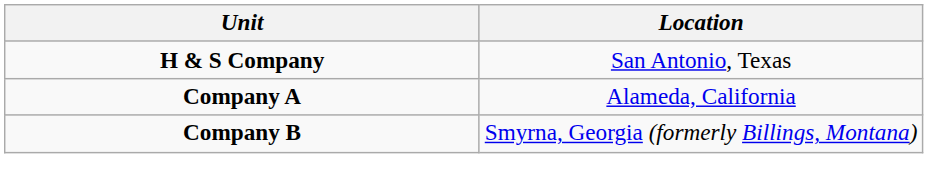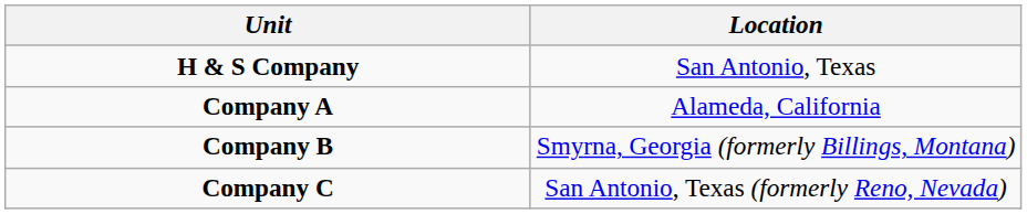+ row: Company C | San Antonio, Texas (formerly Reno, Nevada)
